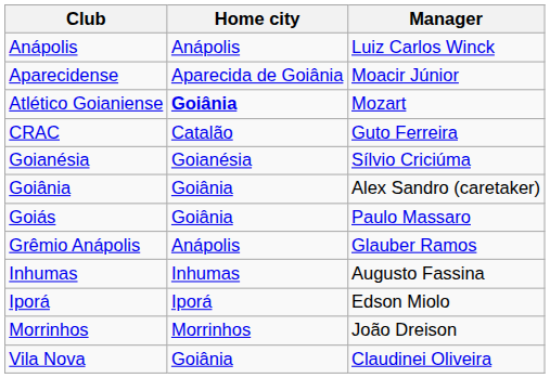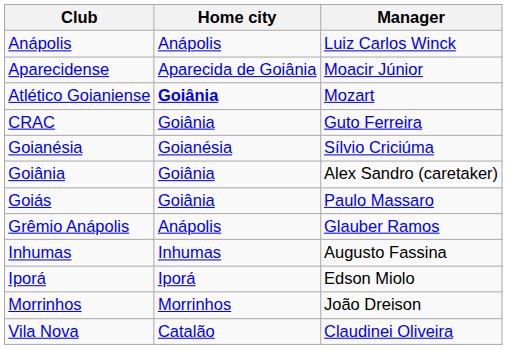CRAC | Home city: Catalão -> Goiânia
Vila Nova | Home city: Goiânia -> Catalão
